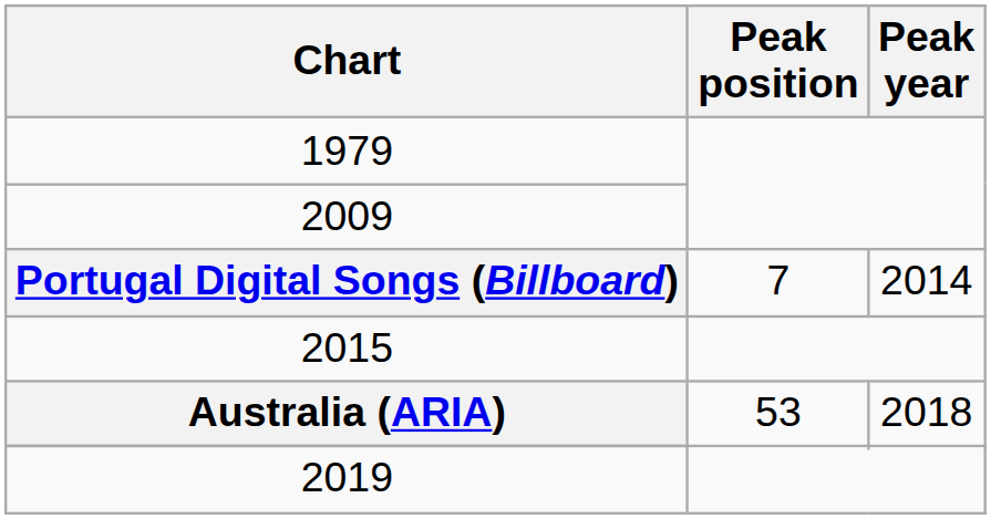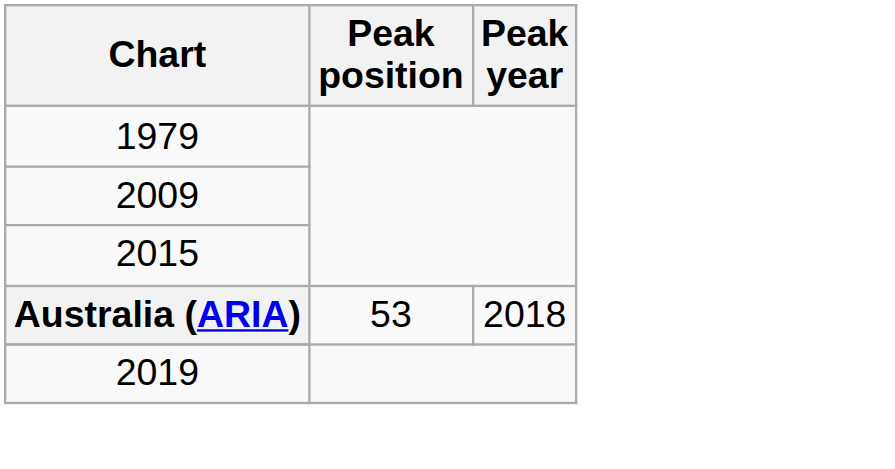- row: Portugal Digital Songs (Billboard) | 7 | 2014
